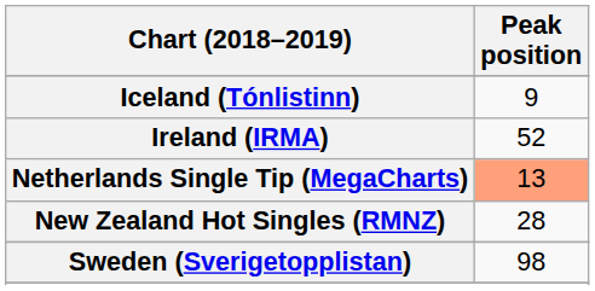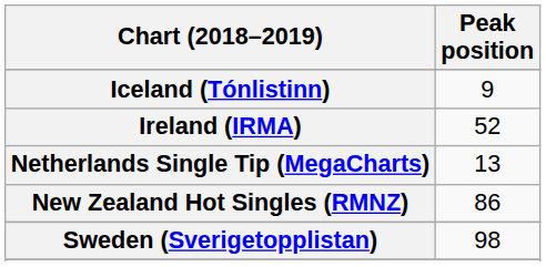Netherlands Single Tip (MegaCharts) | Peak position: lightsalmon background -> no background
New Zealand Hot Singles (RMNZ) | Peak position: 28 -> 86
